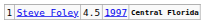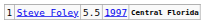Steve Foley | column 3: 4.5 -> 5.5
